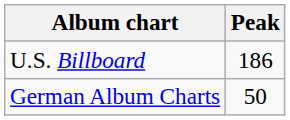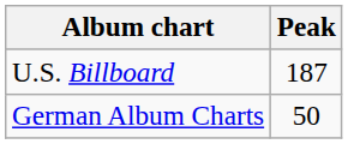U.S. Billboard | Peak: 186 -> 187
